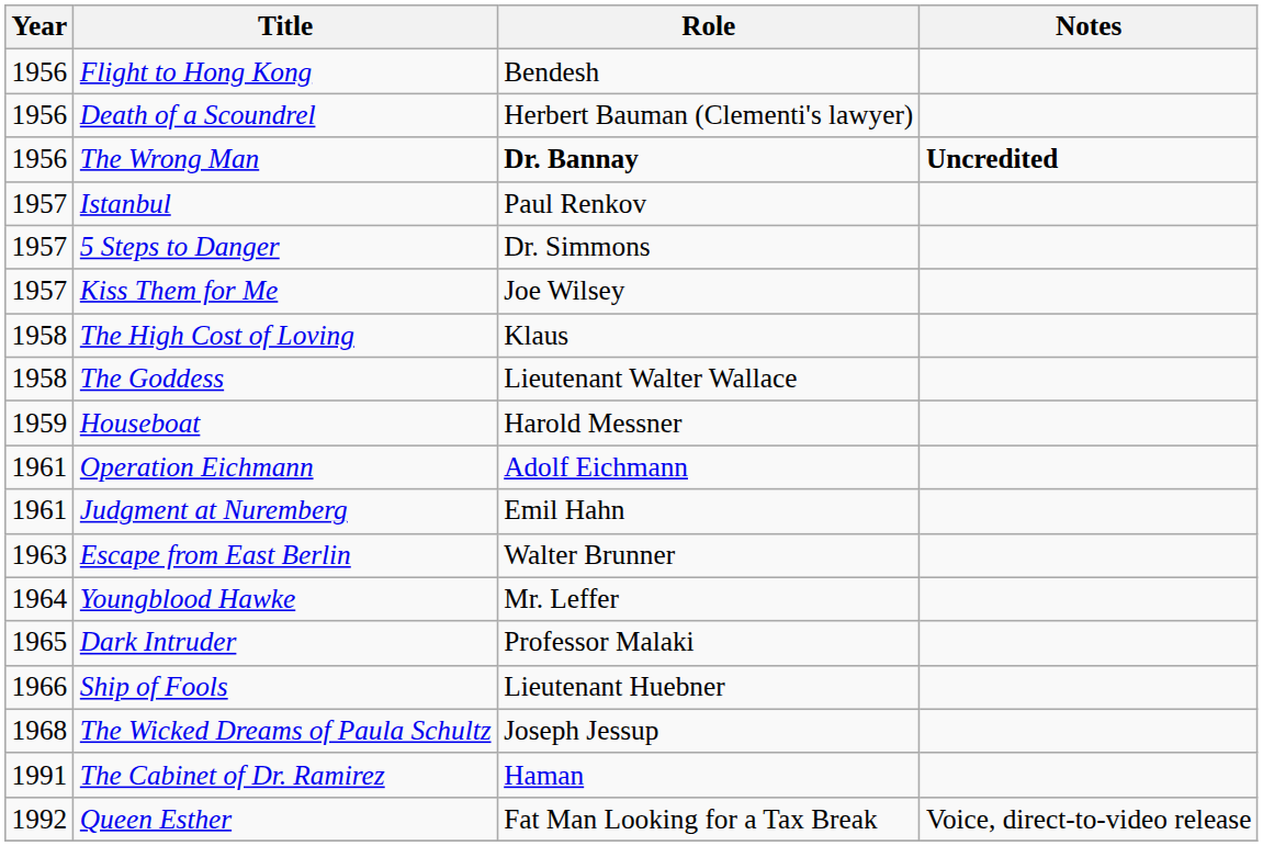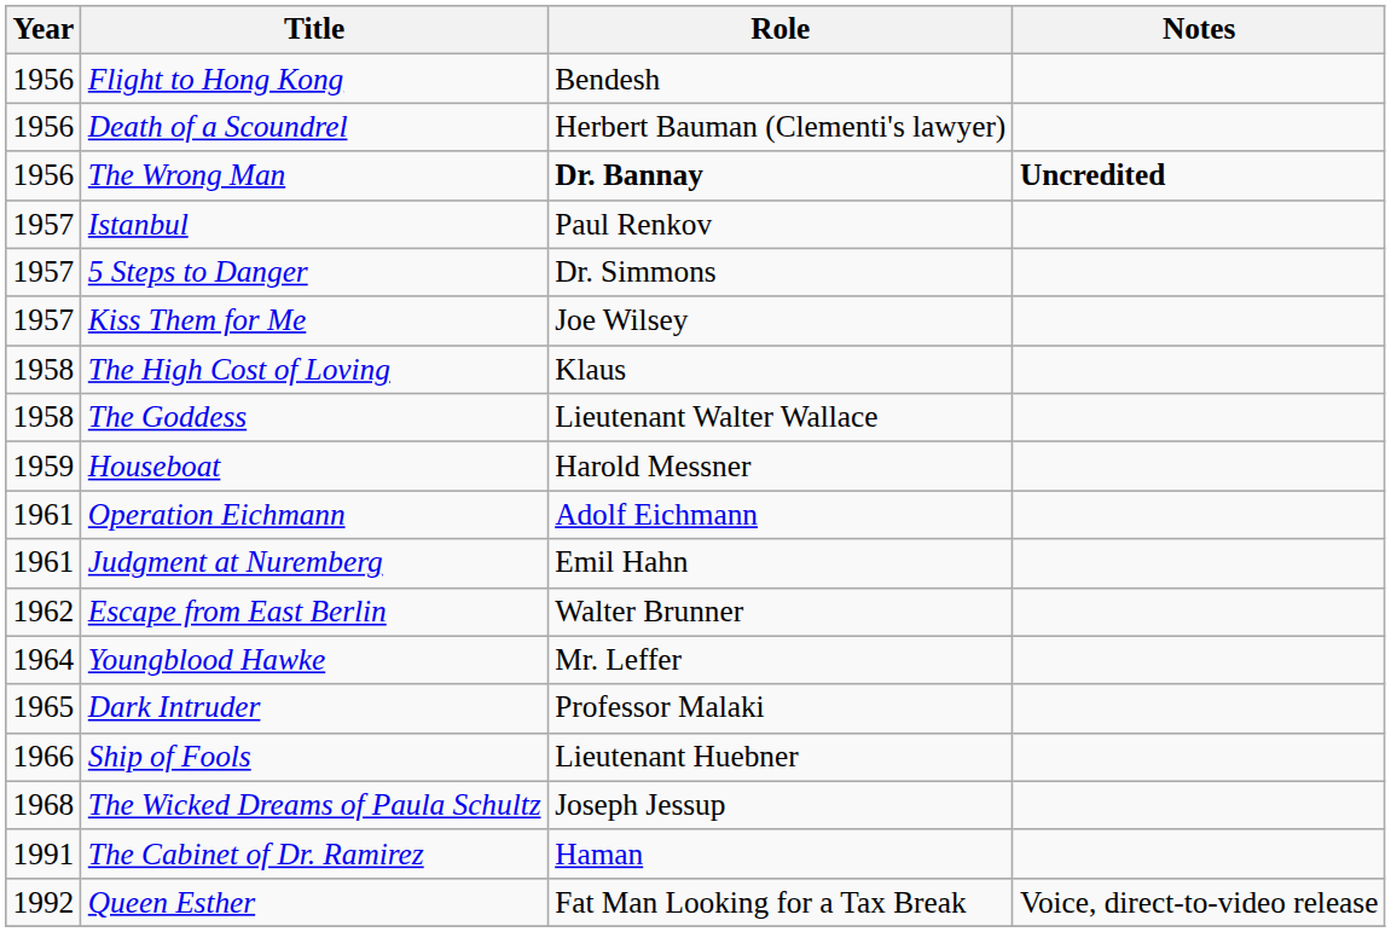Escape from East Berlin | Year: 1963 -> 1962
